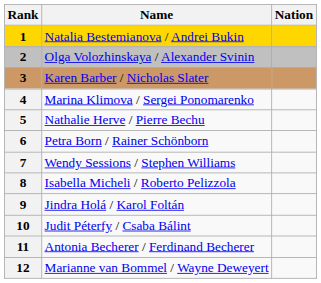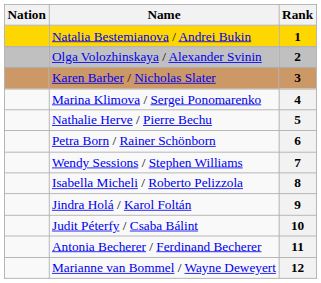columns swapped: Rank <-> Nation
